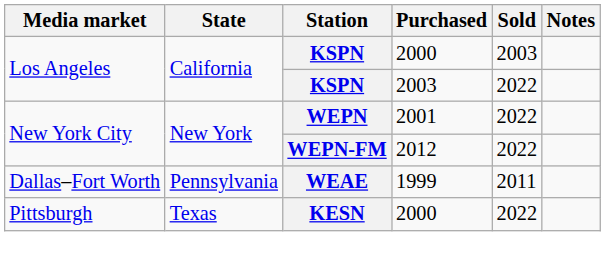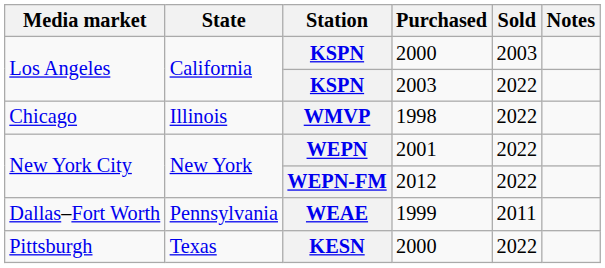+ row: Chicago | Illinois | WMVP | 1998 | 2022
